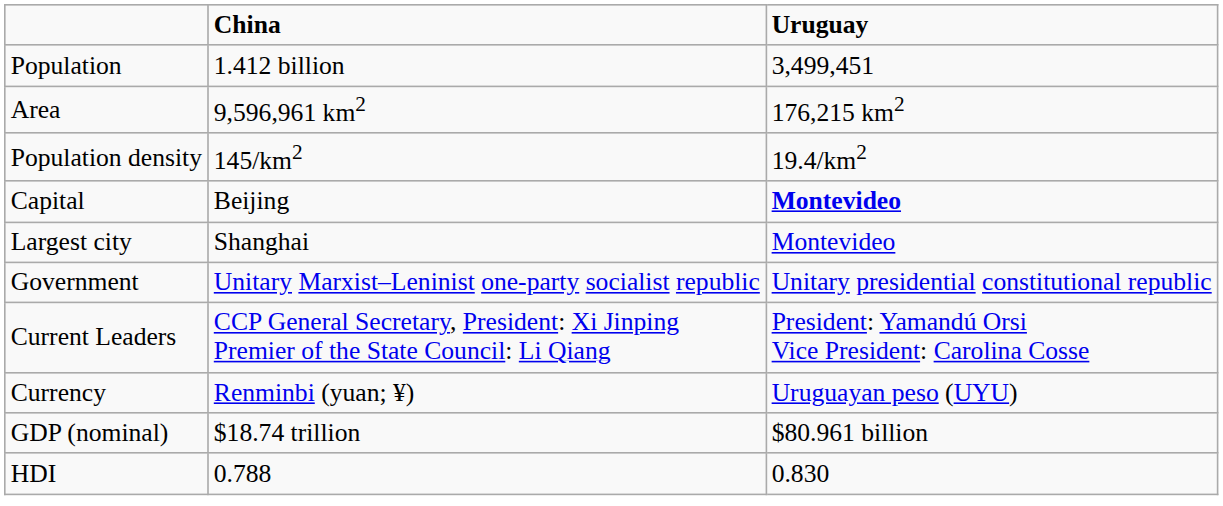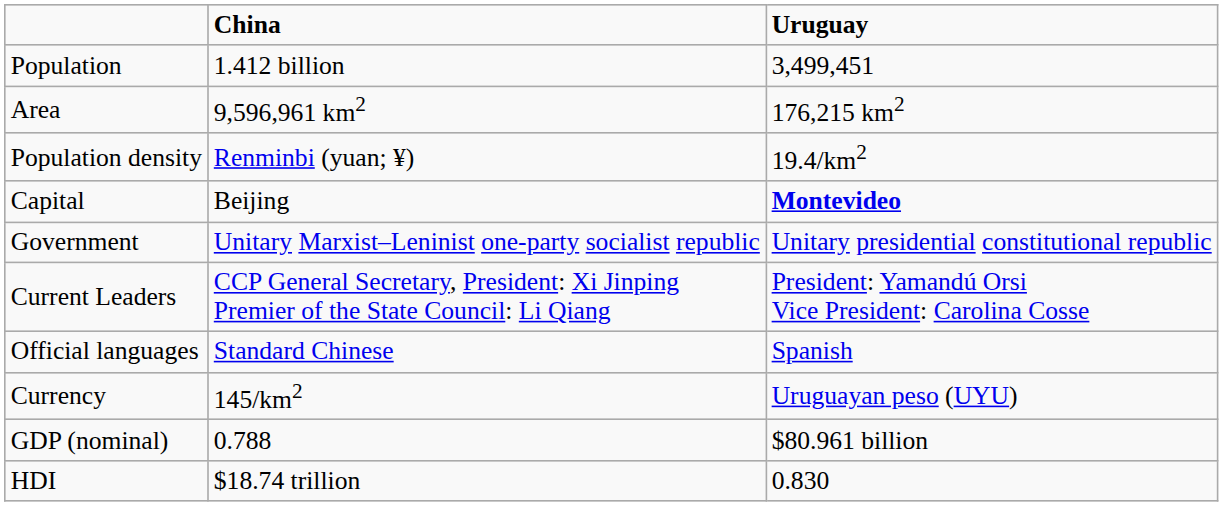Population density | China: 145/km2 -> Renminbi (yuan; ¥)
- row: Largest city | Shanghai | Montevideo
+ row: Official languages | Standard Chinese | Spanish
Currency | China: Renminbi (yuan; ¥) -> 145/km2
GDP (nominal) | China: $18.74 trillion -> 0.788
HDI | China: 0.788 -> $18.74 trillion
